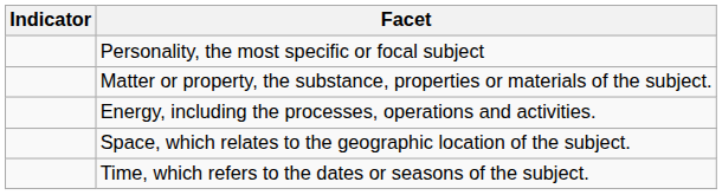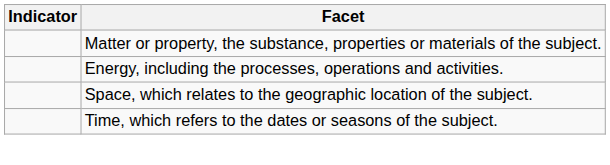- row: Personality, the most specific or focal subject
